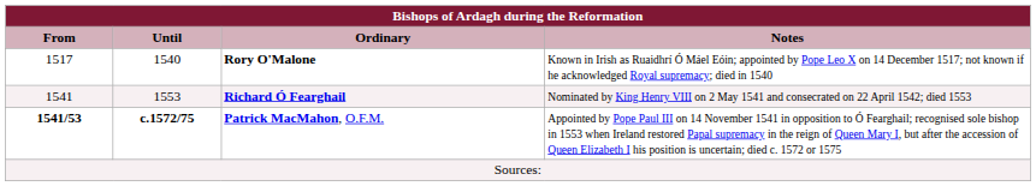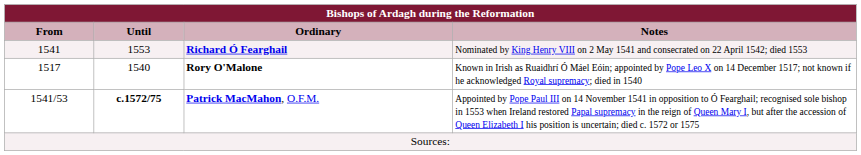rows swapped: Rory O'Malone <-> Richard Ó Fearghail
Patrick MacMahon, O.F.M. | From: bold -> normal
